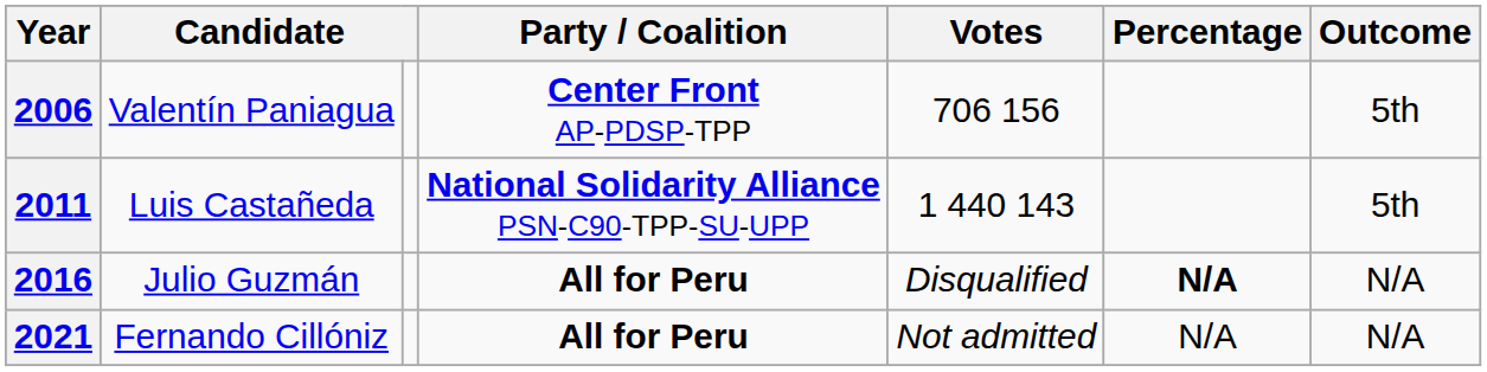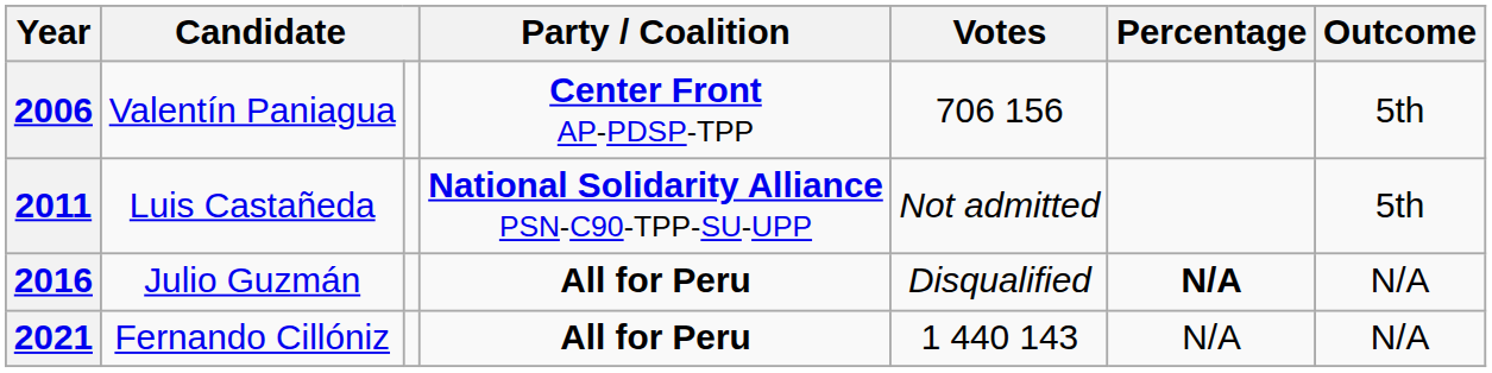2011 | Votes: 1 440 143 -> Not admitted
2021 | Votes: Not admitted -> 1 440 143
